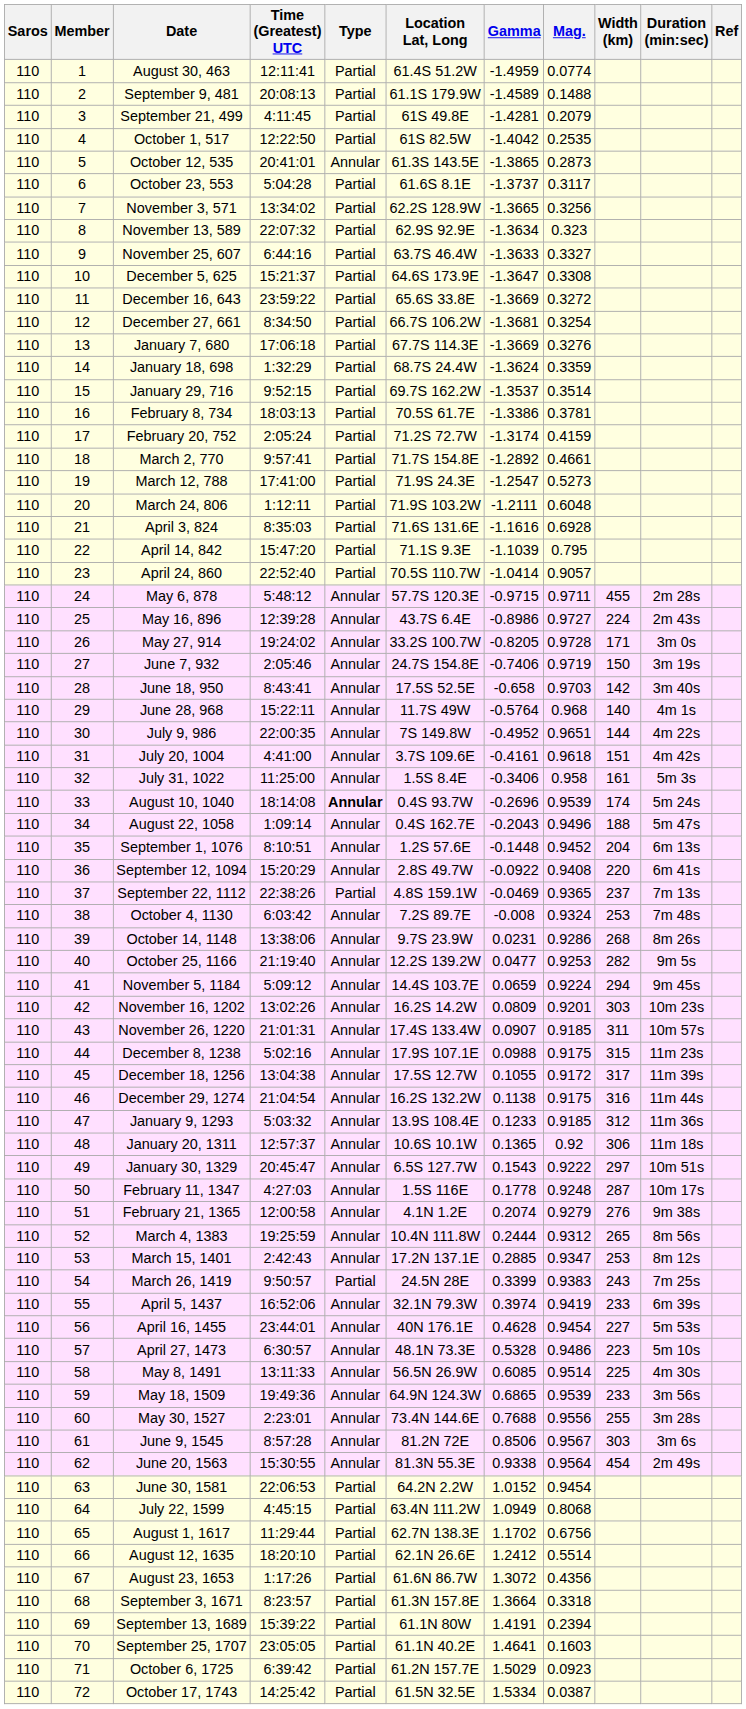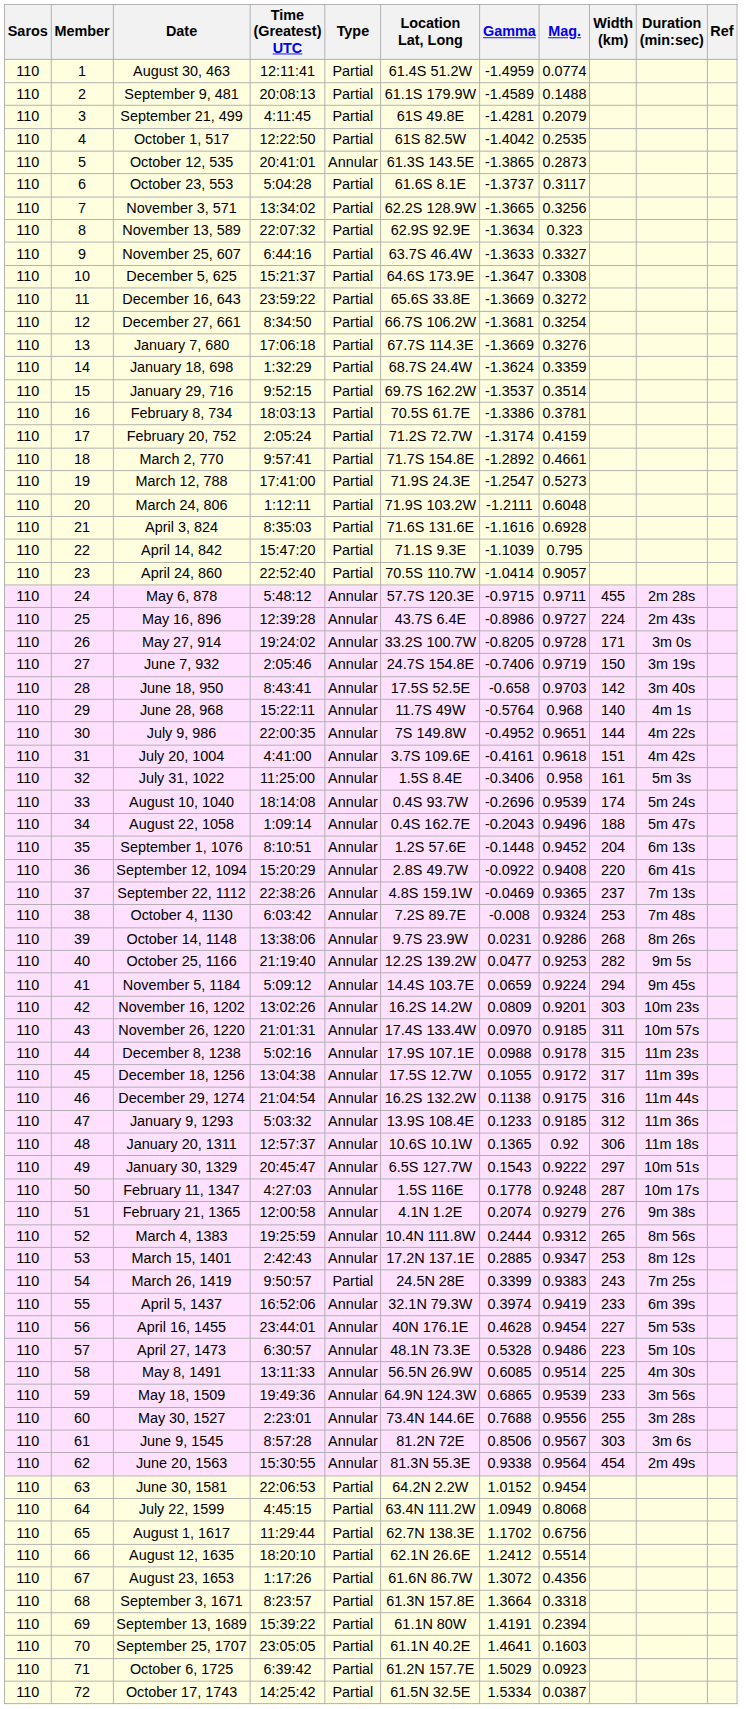August 10, 1040 | Type: bold -> normal
September 22, 1112 | Type: Partial -> Annular
November 26, 1220 | Gamma: 0.0907 -> 0.0970
December 8, 1238 | Mag.: 0.9175 -> 0.9178
